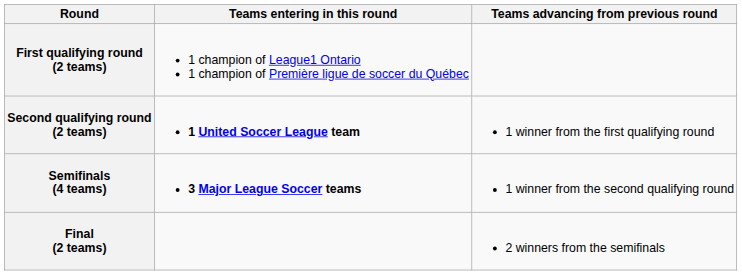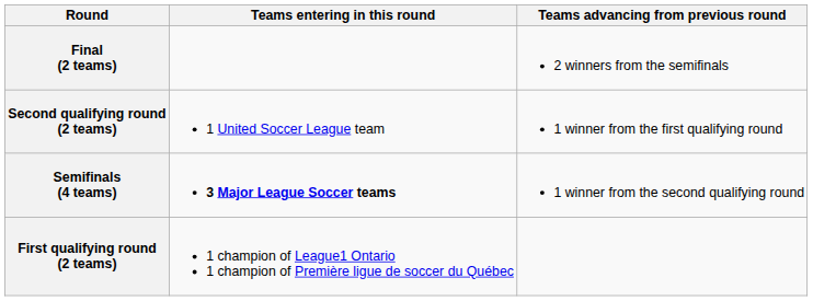rows swapped: First qualifying round (2 teams) <-> Final (2 teams)
Second qualifying round (2 teams) | Teams entering in this round: bold -> normal
